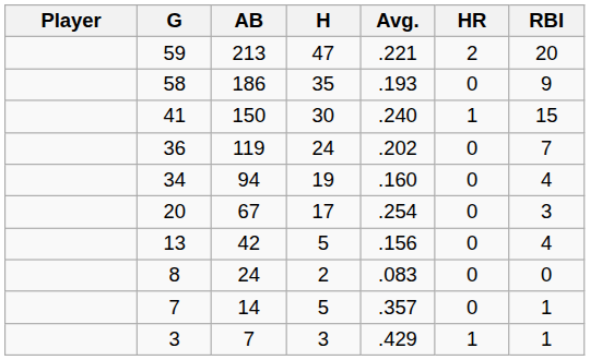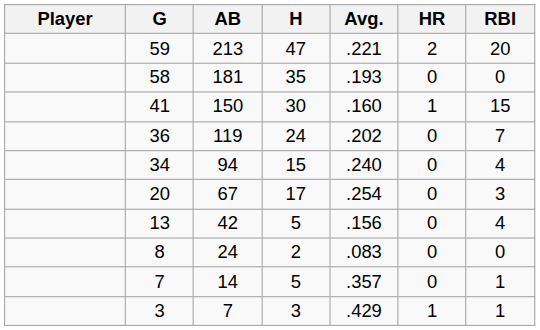58 | AB: 186 -> 181
58 | RBI: 9 -> 0
41 | Avg.: .240 -> .160
34 | H: 19 -> 15
34 | Avg.: .160 -> .240
